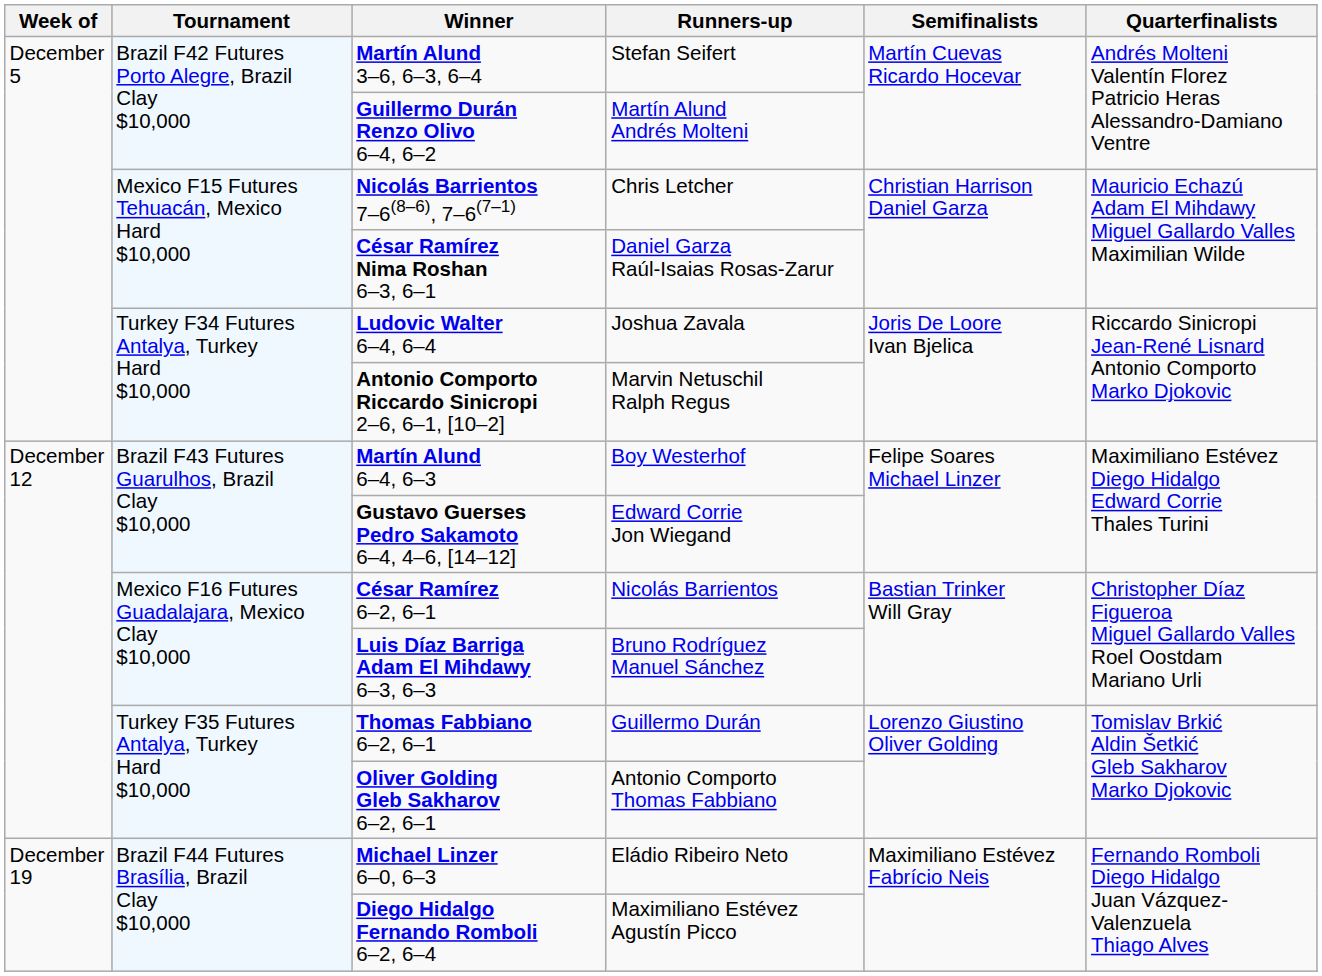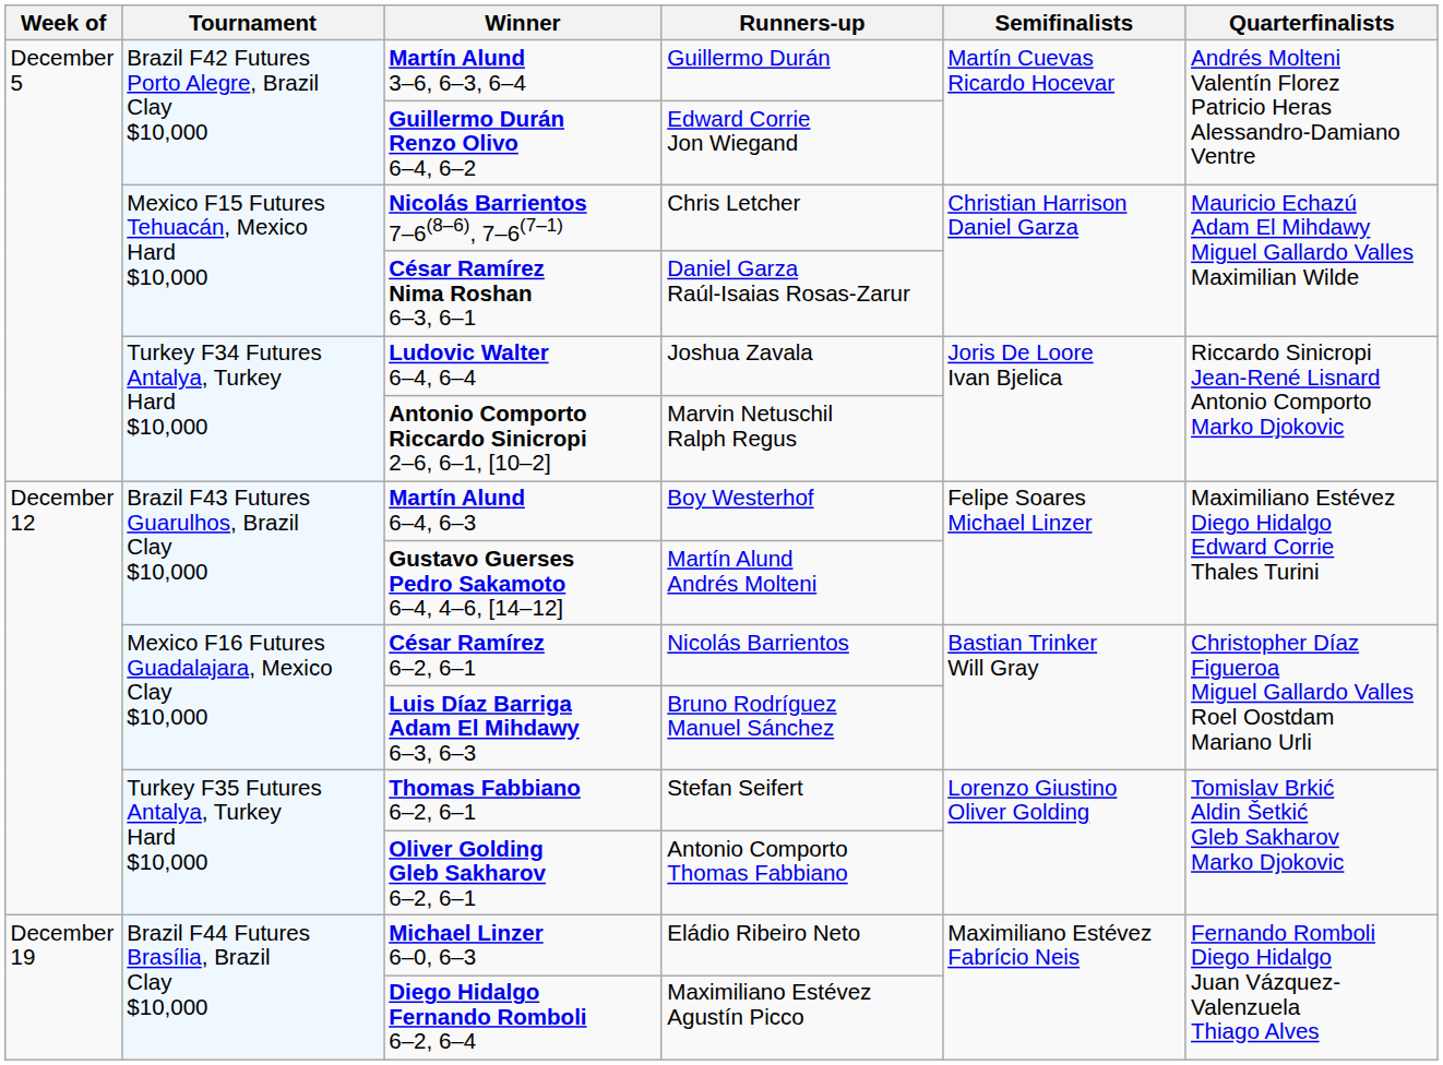Martín Alund 3–6, 6–3, 6–4 | Runners-up: Stefan Seifert -> Guillermo Durán
Guillermo Durán Renzo Olivo 6–4, 6–2 | Runners-up: Martín Alund Andrés Molteni -> Edward Corrie Jon Wiegand
Gustavo Guerses Pedro Sakamoto 6–4, 4–6, [14–12] | Runners-up: Edward Corrie Jon Wiegand -> Martín Alund Andrés Molteni
Thomas Fabbiano 6–2, 6–1 | Runners-up: Guillermo Durán -> Stefan Seifert
